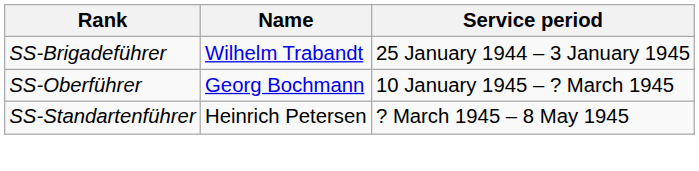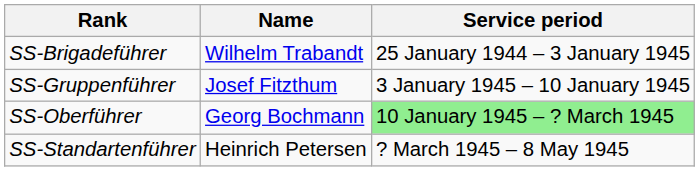+ row: SS-Gruppenführer | Josef Fitzthum | 3 January 1945 – 10 January 1945
SS-Oberführer | Service period: no background -> lightgreen background
